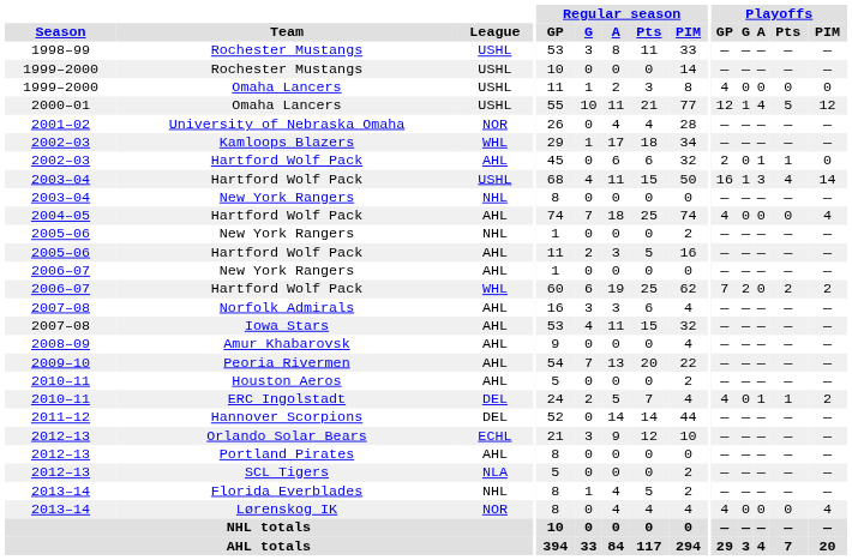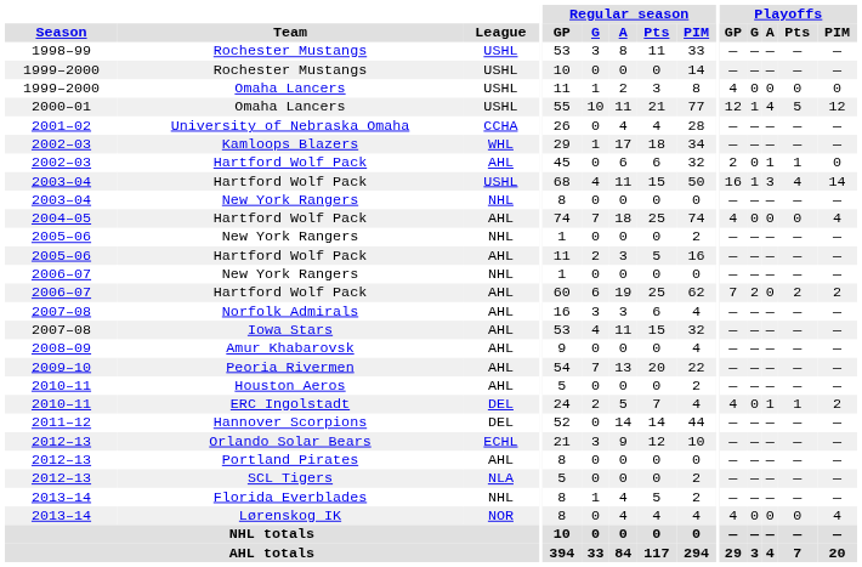University of Nebraska Omaha | League: NOR -> CCHA
2006–07 / New York Rangers | League: AHL -> NHL
2006–07 / Hartford Wolf Pack | League: WHL -> AHL
